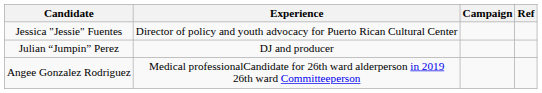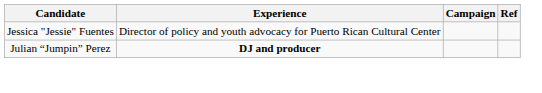Julian “Jumpin” Perez | Experience: normal -> bold
- row: Angee Gonzalez Rodriguez | Medical professionalCandidate for 26th ward alderperson in 2019 26th ward Committeeperson
